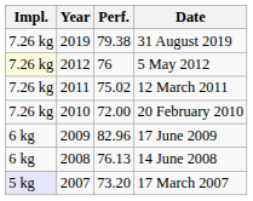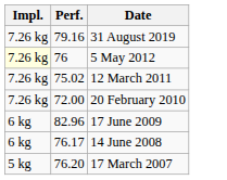- column: Year | 2019 | 2012 | 2011 | 2010 | 2009 | 2008 | 2007
31 August 2019 | Perf.: 79.38 -> 79.16
14 June 2008 | Perf.: 76.13 -> 76.17
17 March 2007 | Impl.: lavender background -> no background
17 March 2007 | Perf.: 73.20 -> 76.20
